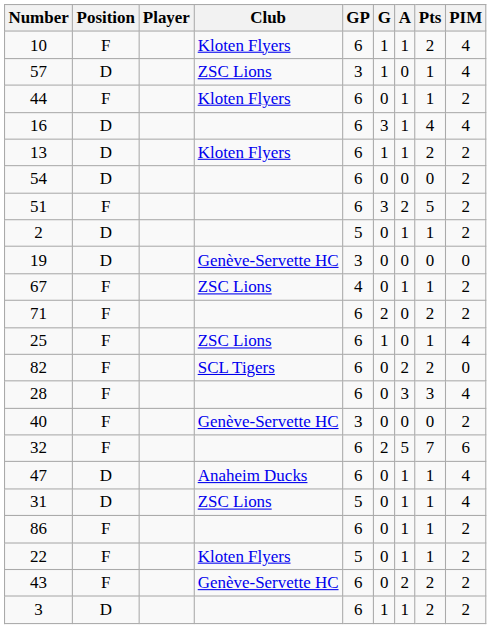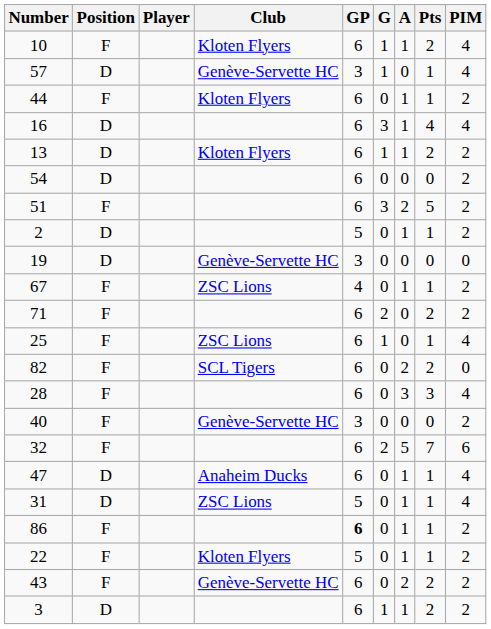57 | Club: ZSC Lions -> Genève-Servette HC
86 | GP: normal -> bold
